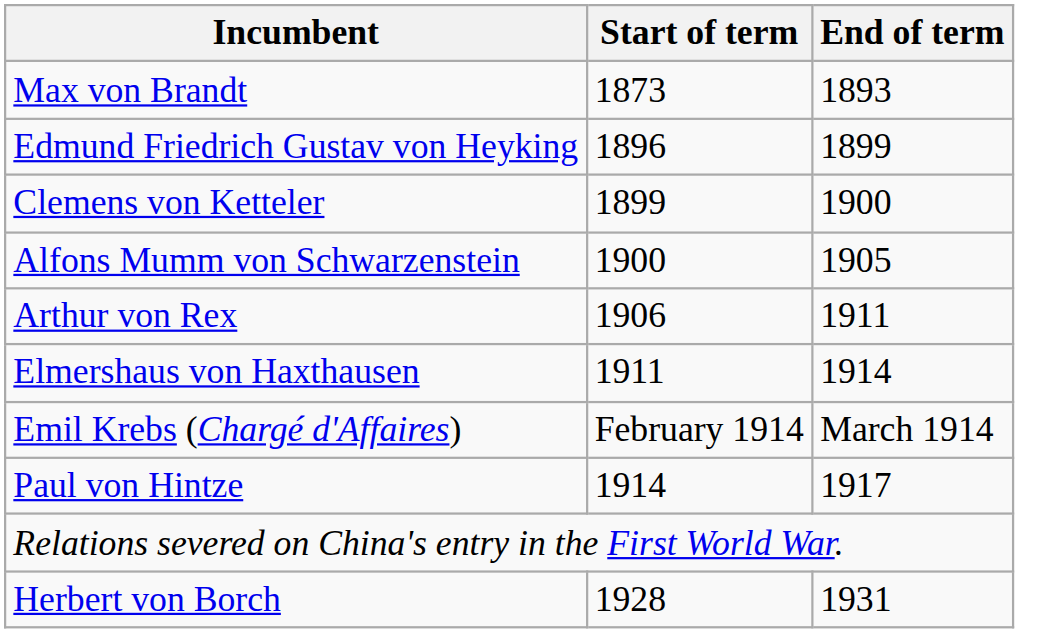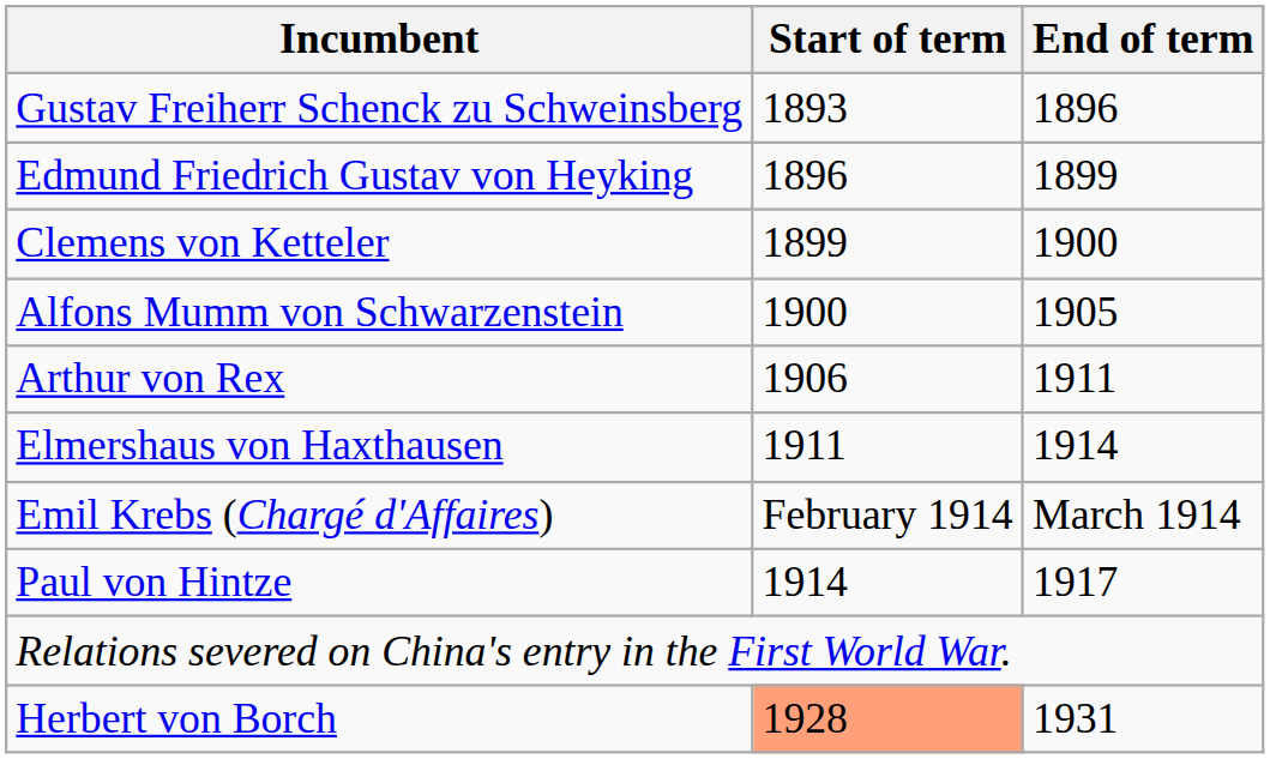- row: Max von Brandt | 1873 | 1893
+ row: Gustav Freiherr Schenck zu Schweinsberg | 1893 | 1896
Herbert von Borch | Start of term: no background -> lightsalmon background
